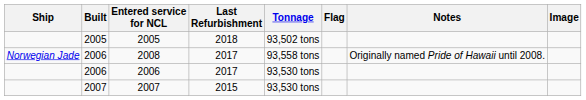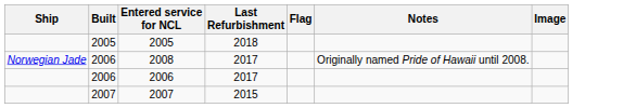- column: Tonnage | 93,502 tons | 93,558 tons | 93,530 tons | 93,530 tons
